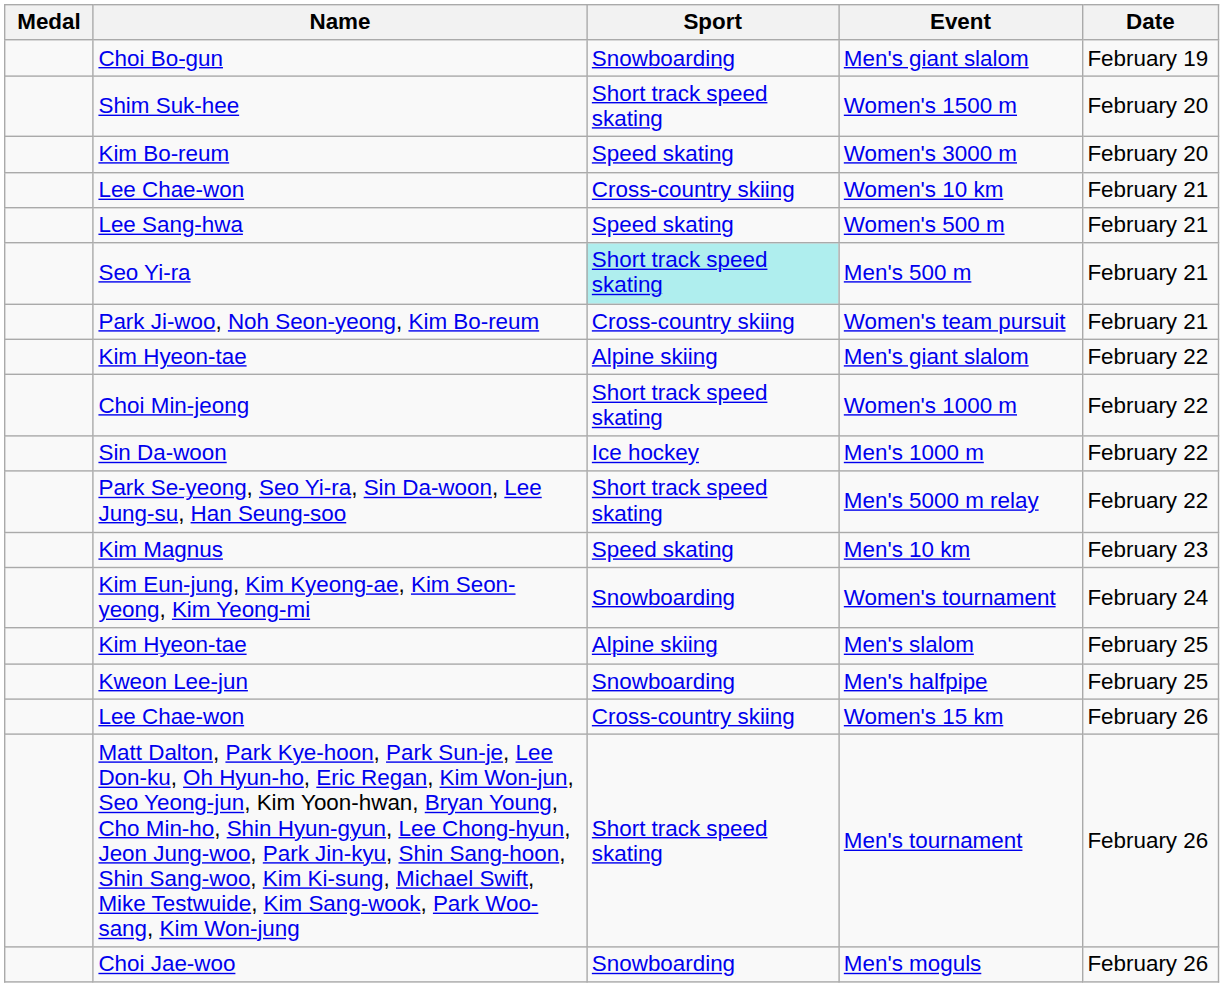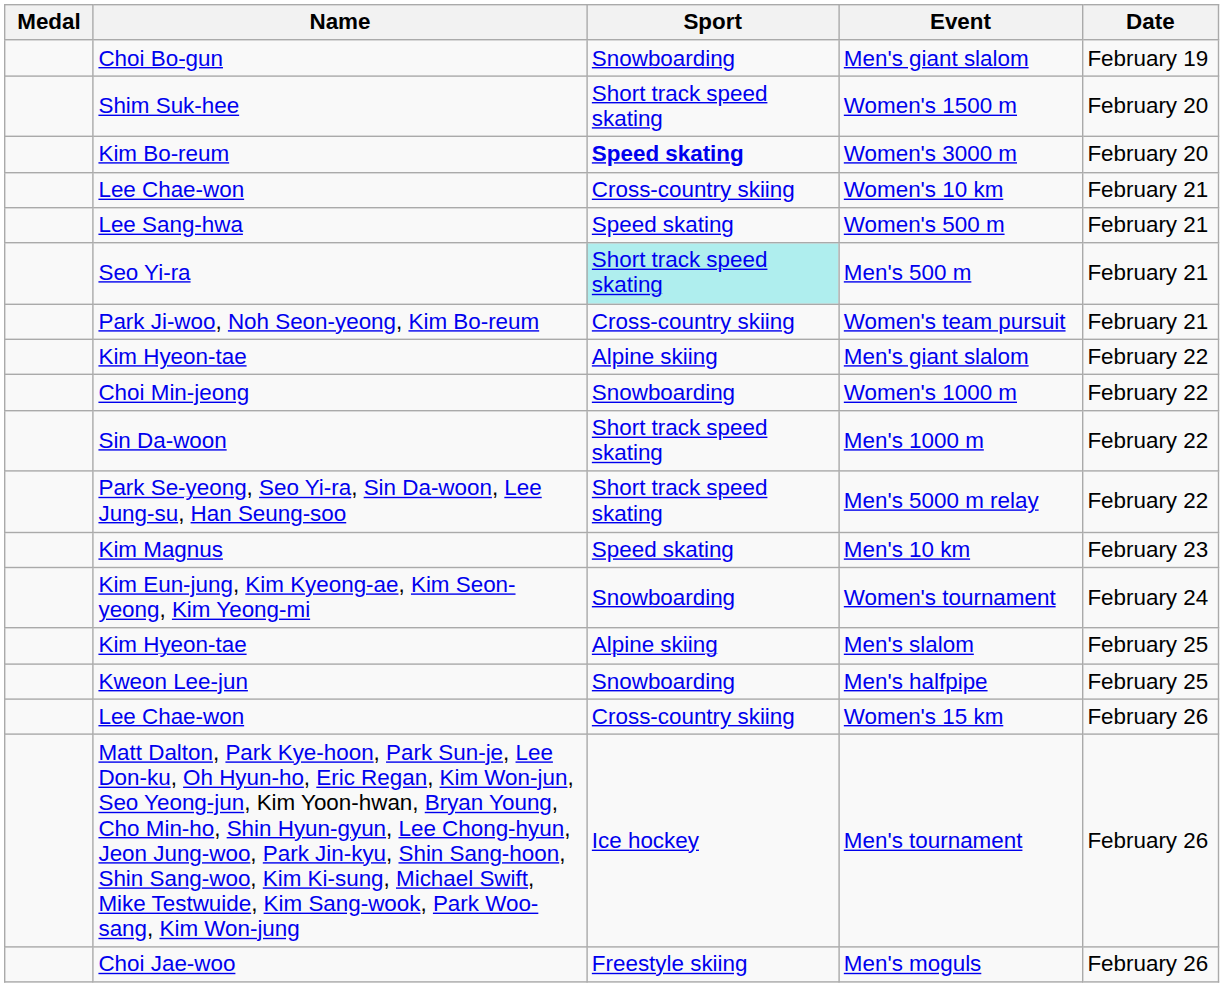Women's 3000 m | Sport: normal -> bold
Women's 1000 m | Sport: Short track speed skating -> Snowboarding
Men's 1000 m | Sport: Ice hockey -> Short track speed skating
Men's tournament | Sport: Short track speed skating -> Ice hockey
Men's moguls | Sport: Snowboarding -> Freestyle skiing
